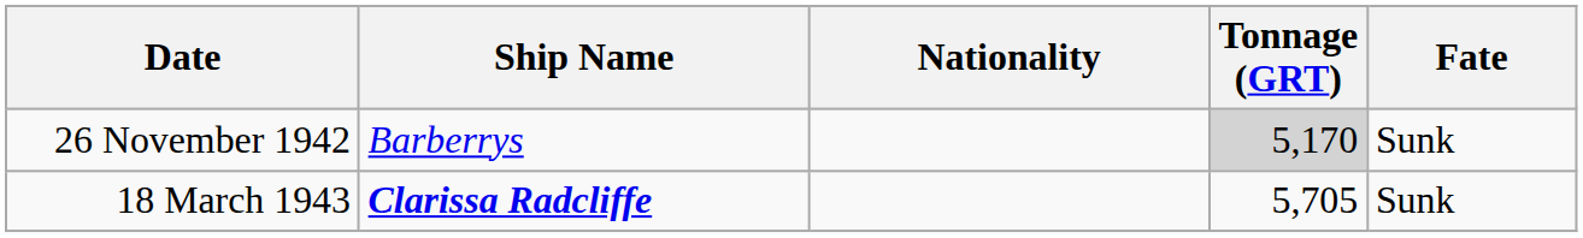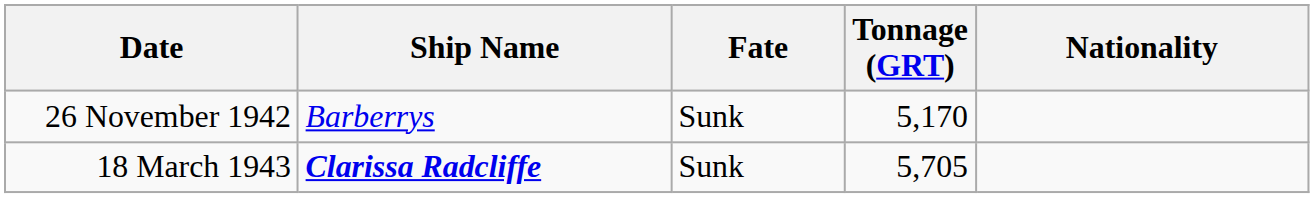columns swapped: Nationality <-> Fate
26 November 1942 | Tonnage (GRT): lightgrey background -> no background
